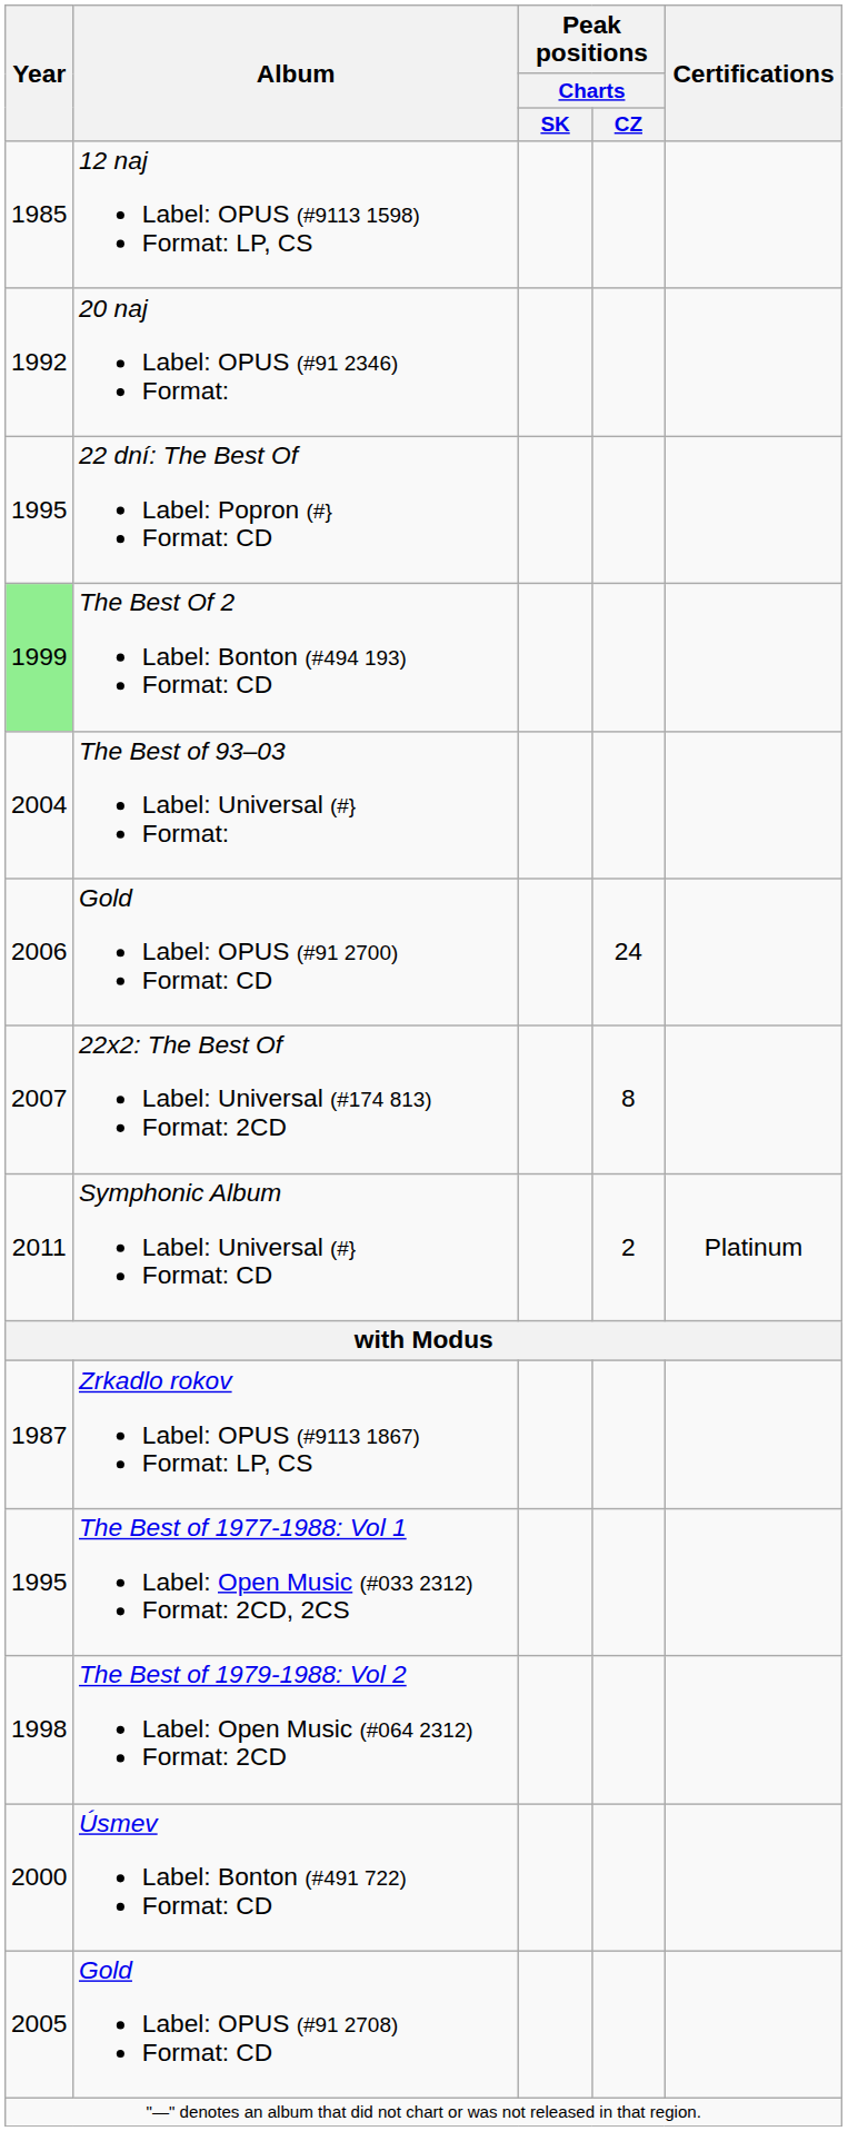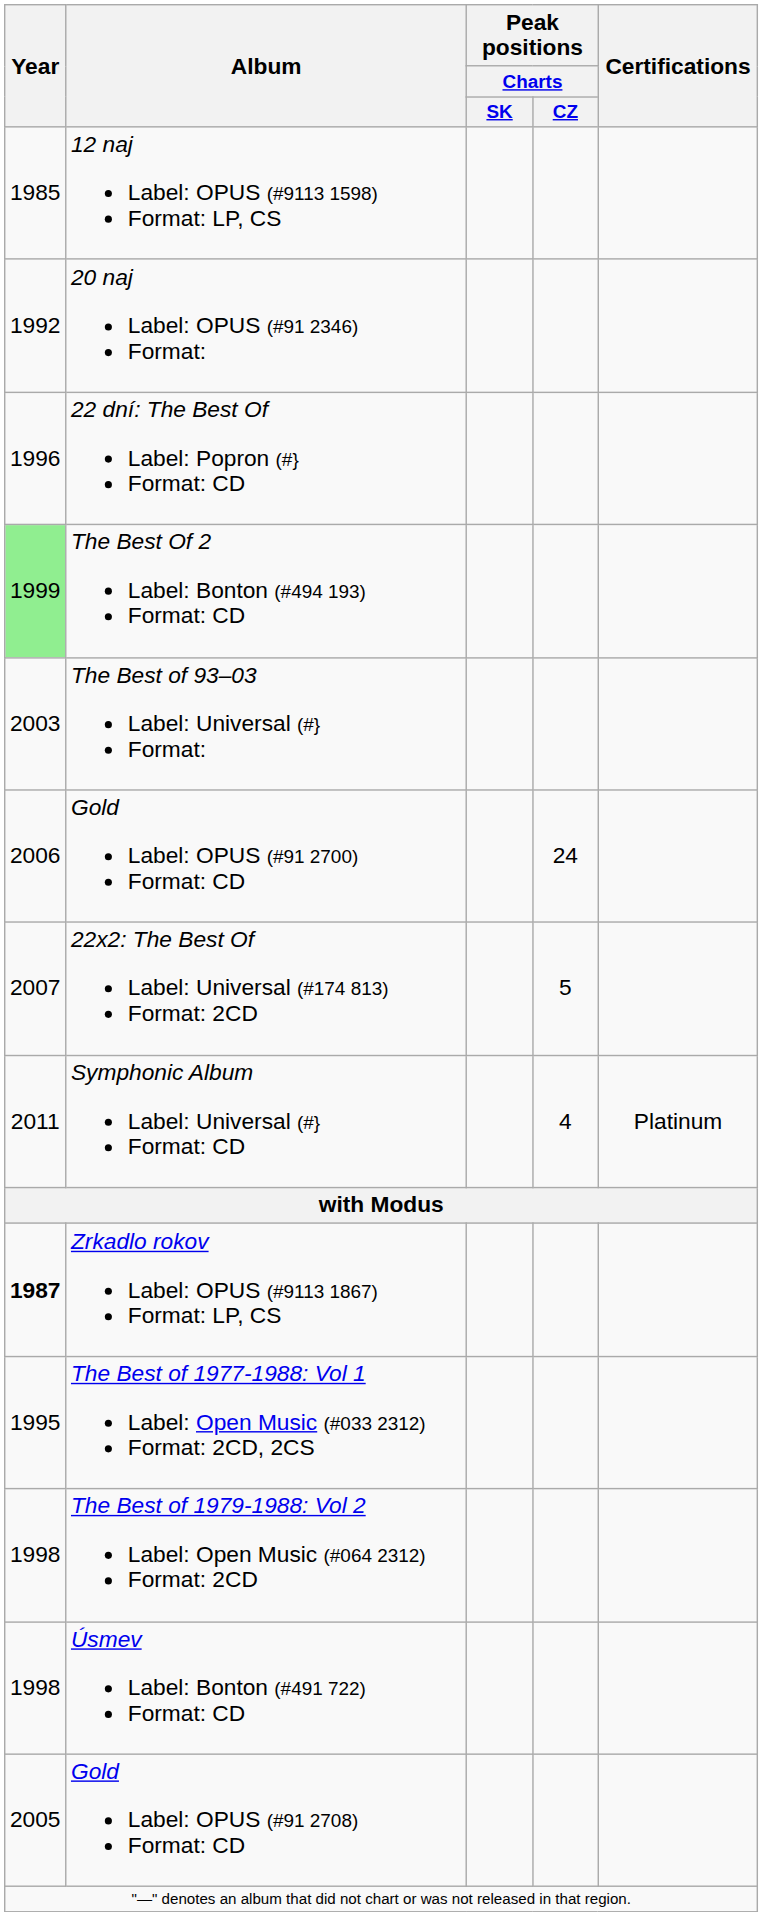22 dní: The Best Of Label: Popron (#} Format: CD | Year: 1995 -> 1996
The Best of 93–03 Label: Universal (#} Format: | Year: 2004 -> 2003
22x2: The Best Of Label: Universal (#174 813) Format: 2CD | Peak positions / Charts / CZ: 8 -> 5
Symphonic Album Label: Universal (#} Format: CD | Peak positions / Charts / CZ: 2 -> 4
Zrkadlo rokov Label: OPUS (#9113 1867) Format: LP, CS | Year: normal -> bold
Úsmev Label: Bonton (#491 722) Format: CD | Year: 2000 -> 1998
